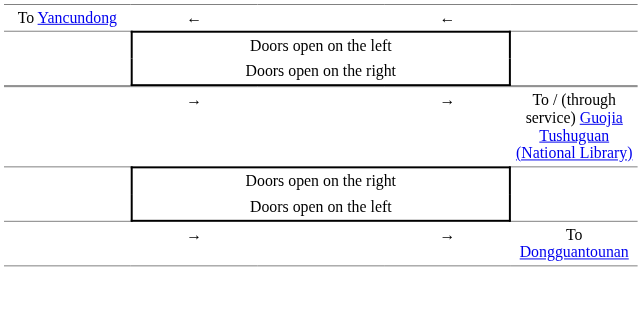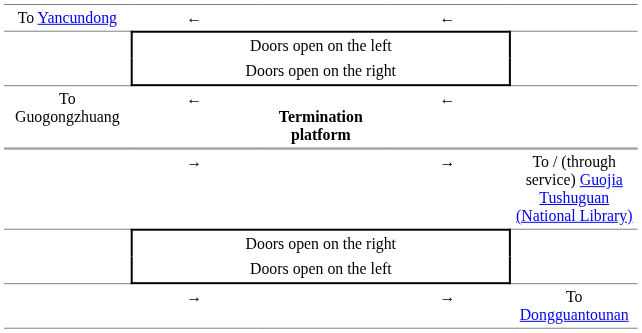+ row: To Guogongzhuang | ← | Termination platform | ←
